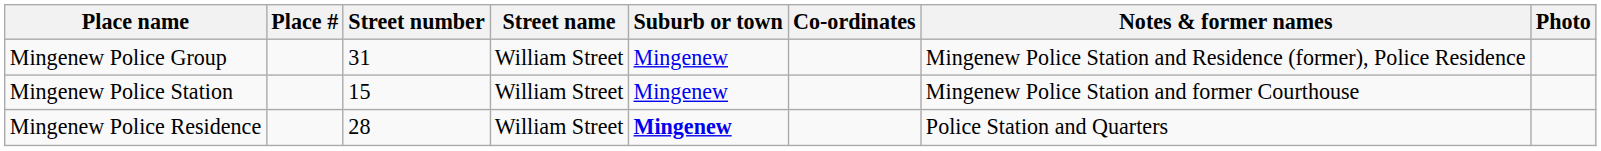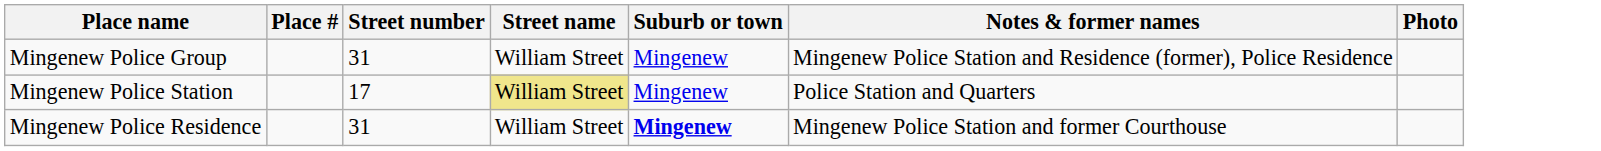- column: Co-ordinates
Mingenew Police Station | Street number: 15 -> 17
Mingenew Police Station | Street name: no background -> khaki background
Mingenew Police Station | Notes & former names: Mingenew Police Station and former Courthouse -> Police Station and Quarters
Mingenew Police Residence | Street number: 28 -> 31
Mingenew Police Residence | Notes & former names: Police Station and Quarters -> Mingenew Police Station and former Courthouse
